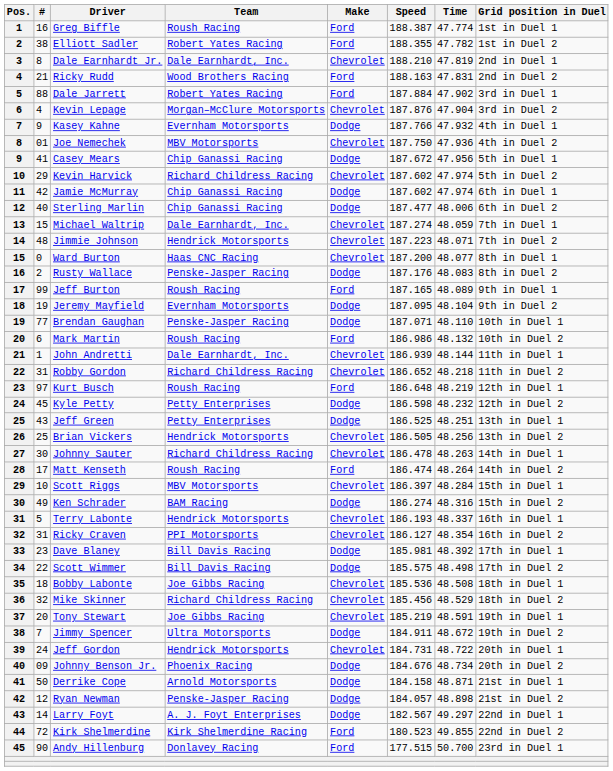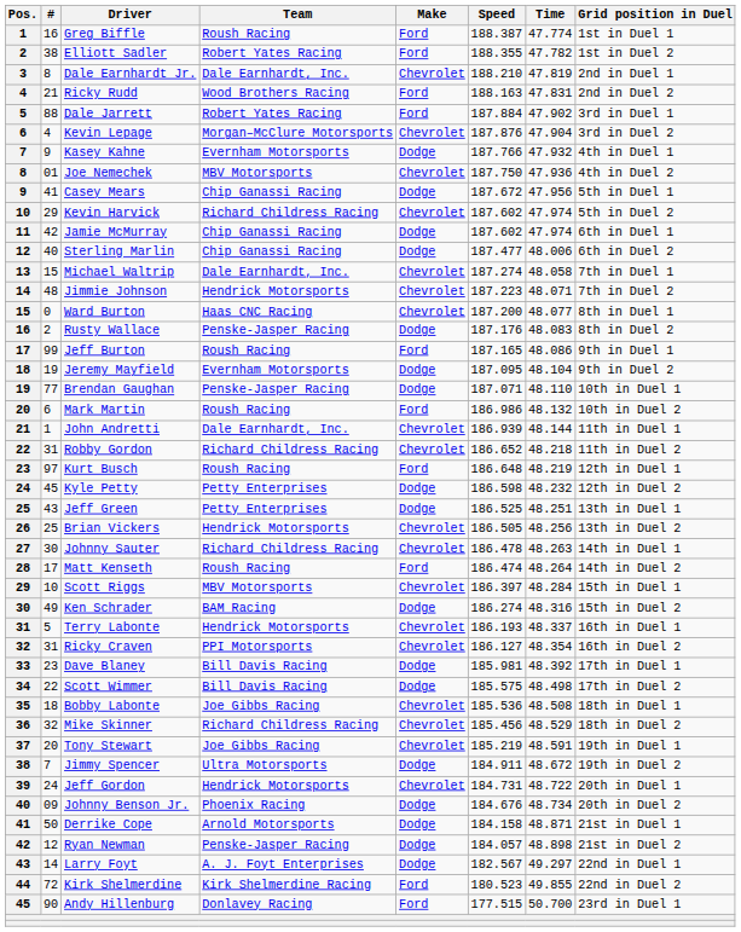Michael Waltrip | Time: 48.059 -> 48.058
Jeff Burton | Time: 48.089 -> 48.086
